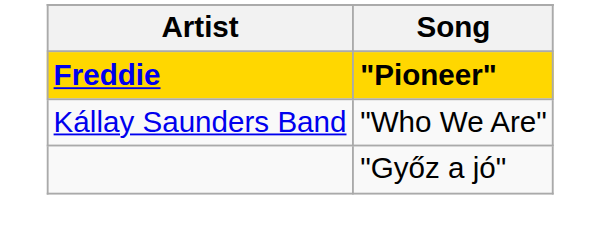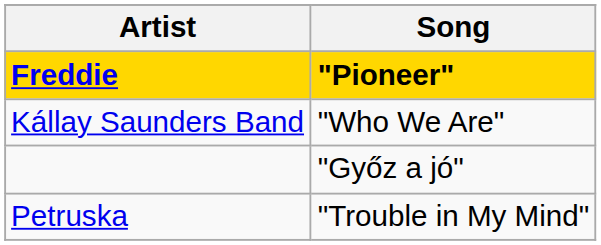+ row: Petruska | "Trouble in My Mind"
